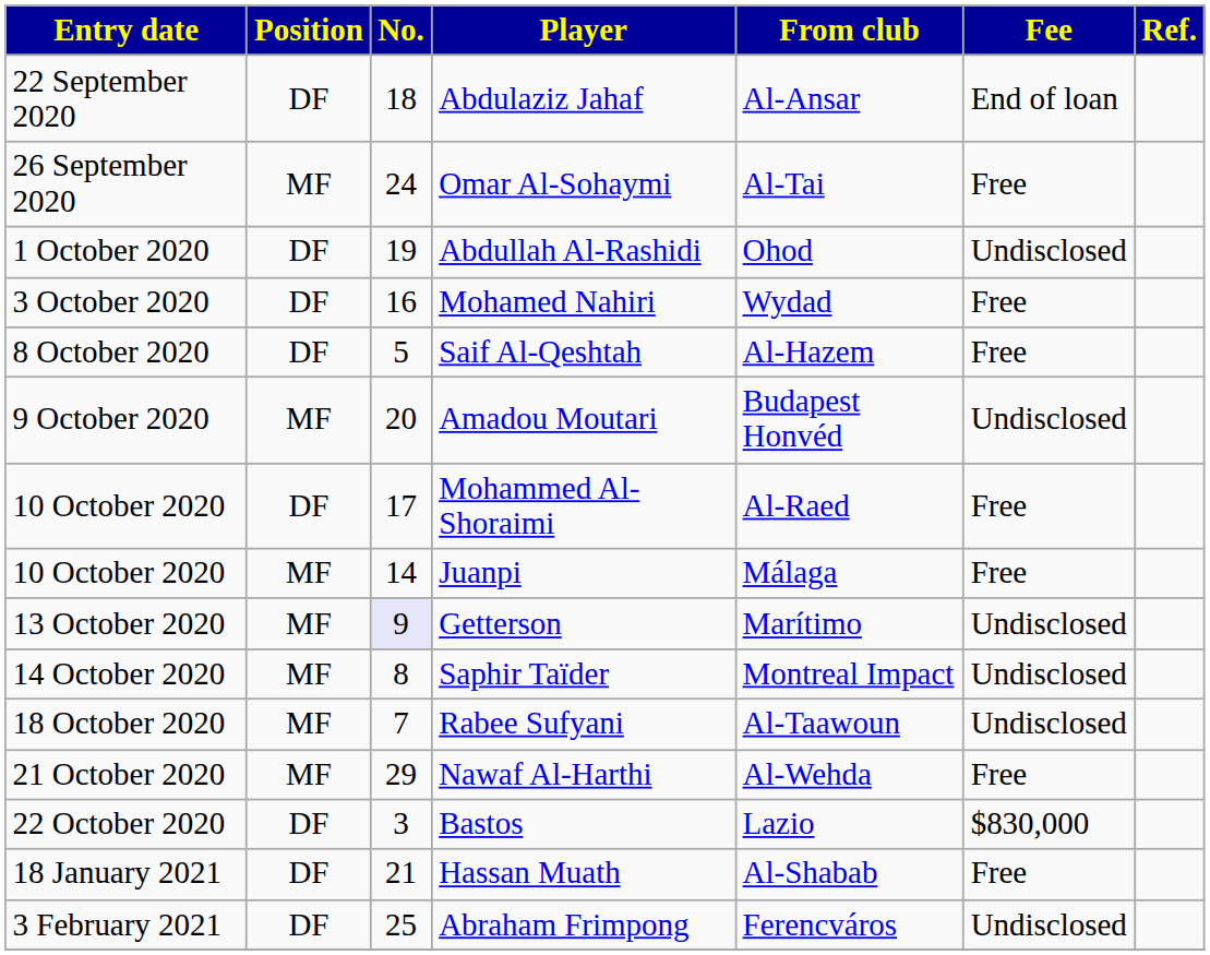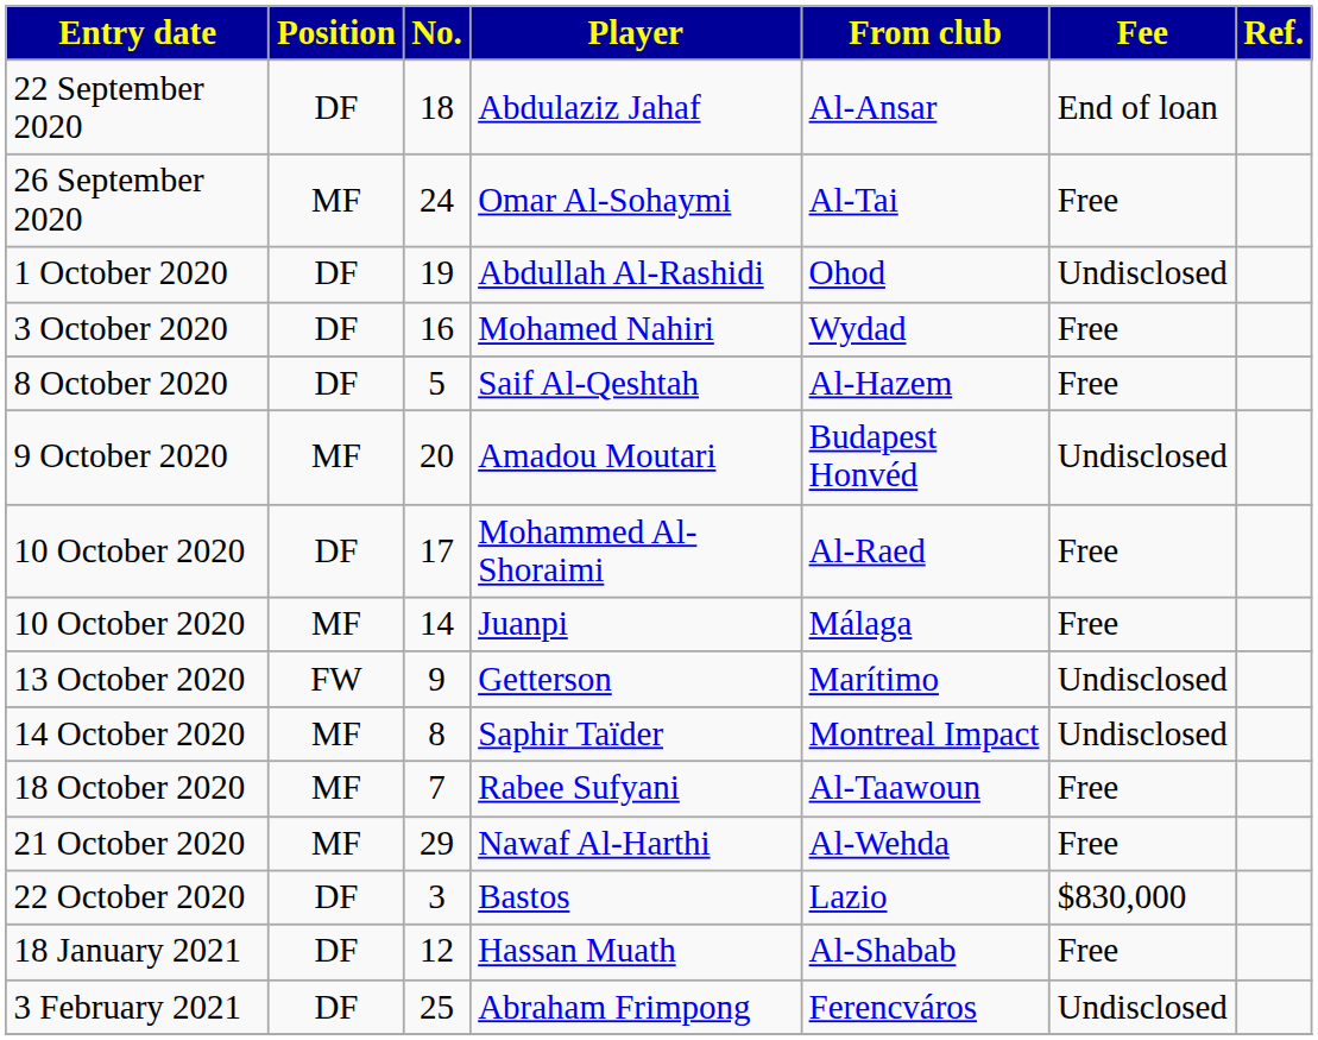Getterson | Position: MF -> FW
Getterson | No.: lavender background -> no background
Rabee Sufyani | Fee: Undisclosed -> Free
Hassan Muath | No.: 21 -> 12
